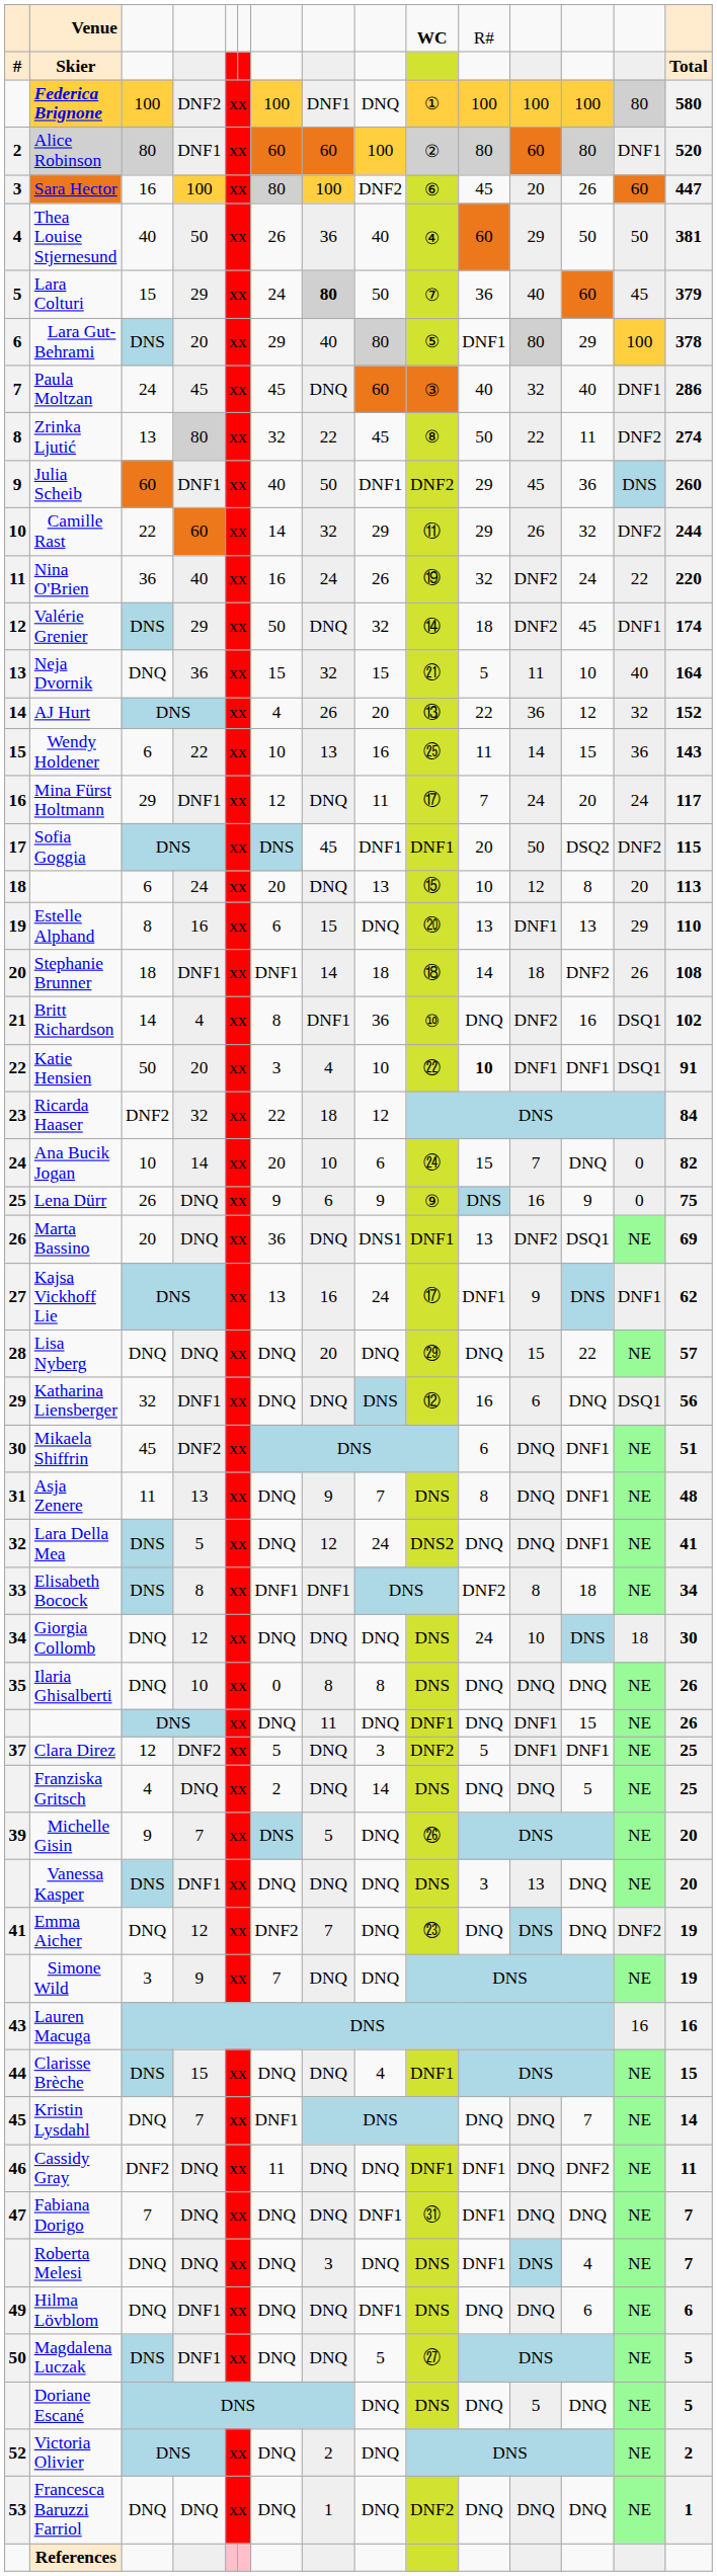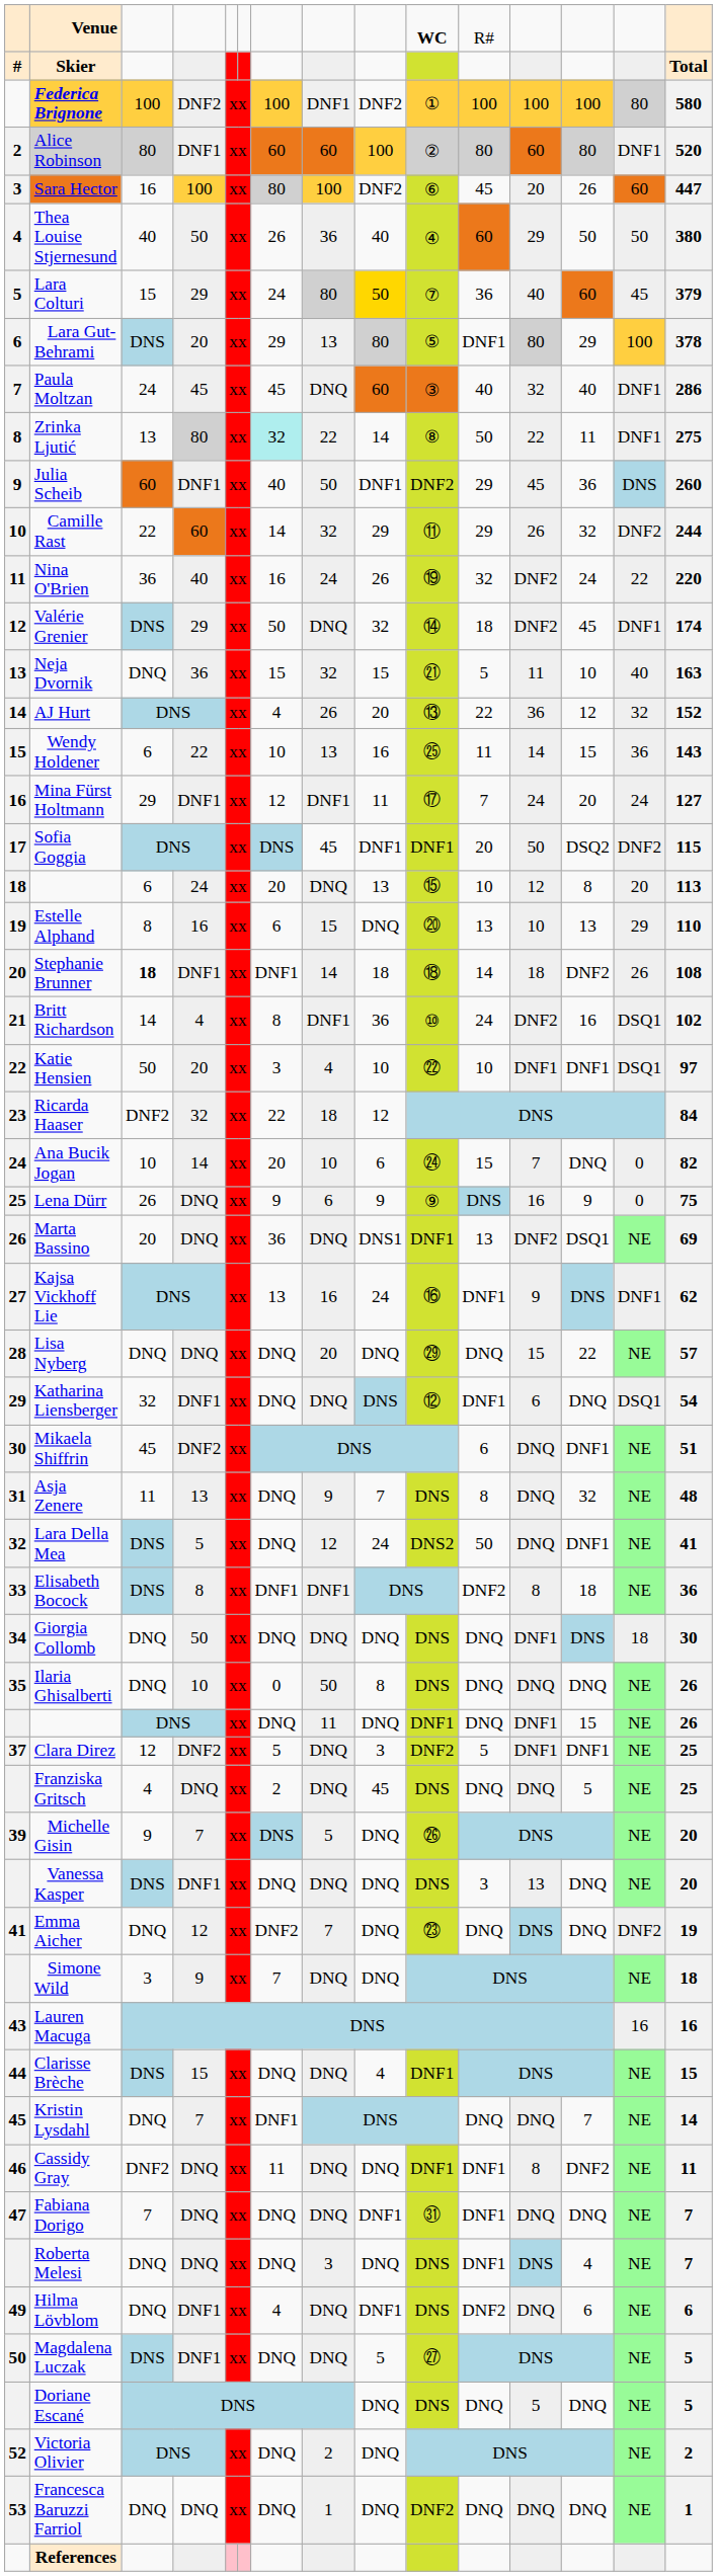Federica Brignone | column 9: DNQ -> DNF2
Thea Louise Stjernesund | column 15: 381 -> 380
Lara Colturi | column 8: bold -> normal
Lara Colturi | column 9: no background -> gold background
Lara Gut-Behrami | column 8: 40 -> 13
Zrinka Ljutić | column 7: no background -> paleturquoise background
Zrinka Ljutić | column 9: 45 -> 14
Zrinka Ljutić | column 14: DNF2 -> DNF1
Zrinka Ljutić | column 15: 274 -> 275
Neja Dvornik | column 15: 164 -> 163
Mina Fürst Holtmann | column 8: DNQ -> DNF1
Mina Fürst Holtmann | column 15: 117 -> 127
Estelle Alphand | column 12: DNF1 -> 10
Stephanie Brunner | column 3: normal -> bold
Britt Richardson | column 11: DNQ -> 24
Katie Hensien | column 11: bold -> normal
Katie Hensien | column 15: 91 -> 97
Kajsa Vickhoff Lie | column 10: ⑰ -> ⑯
Katharina Liensberger | column 11: 16 -> DNF1
Katharina Liensberger | column 15: 56 -> 54
Asja Zenere | column 13: DNF1 -> 32
Lara Della Mea | column 11: DNQ -> 50
Elisabeth Bocock | column 15: 34 -> 36
Giorgia Collomb | column 4: 12 -> 50
Giorgia Collomb | column 11: 24 -> DNQ
Giorgia Collomb | column 12: 10 -> DNF1
Ilaria Ghisalberti | column 8: 8 -> 50
Franziska Gritsch | column 9: 14 -> 45
Simone Wild | column 15: 19 -> 18
Cassidy Gray | column 12: DNQ -> 8
Hilma Lövblom | column 7: DNQ -> 4
Hilma Lövblom | column 11: DNQ -> DNF2
